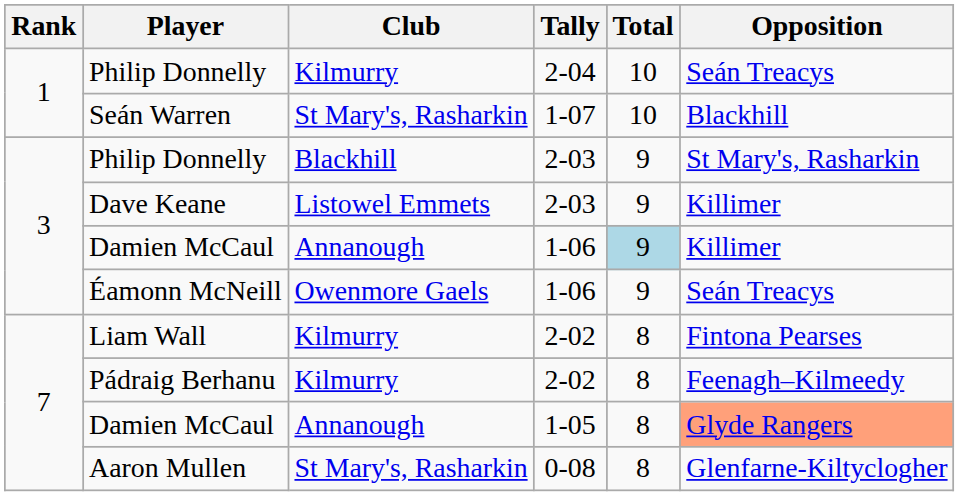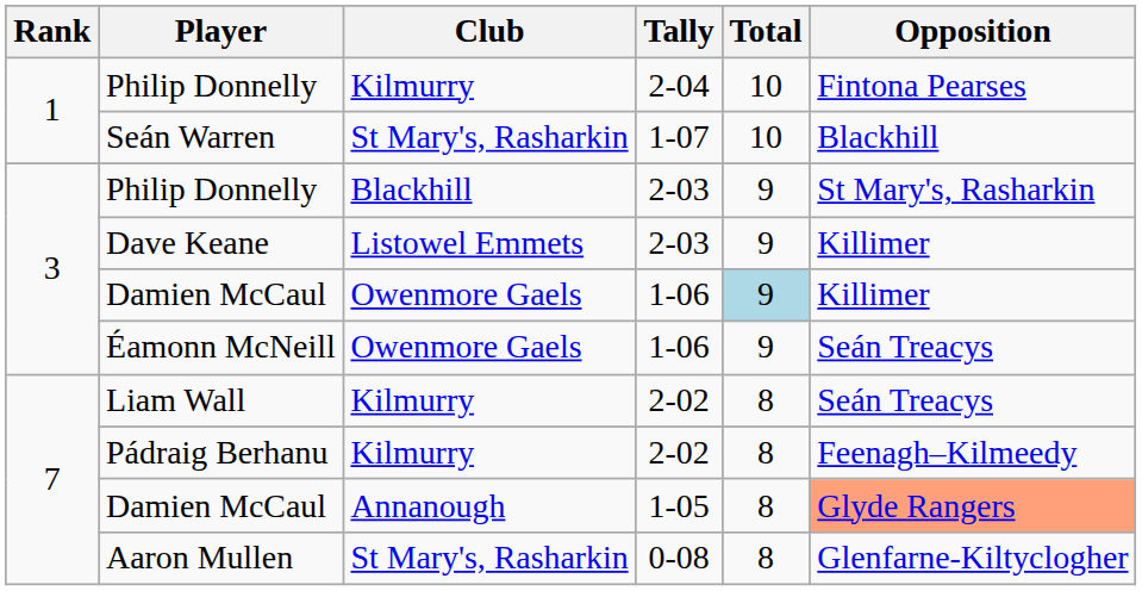Philip Donnelly / 2-04 | Opposition: Seán Treacys -> Fintona Pearses
Damien McCaul / 1-06 | Club: Annanough -> Owenmore Gaels
Liam Wall | Opposition: Fintona Pearses -> Seán Treacys
